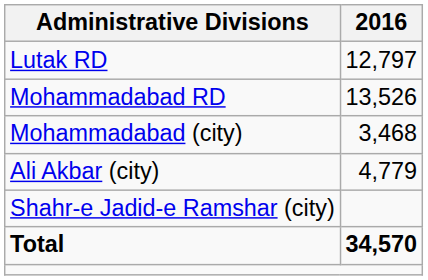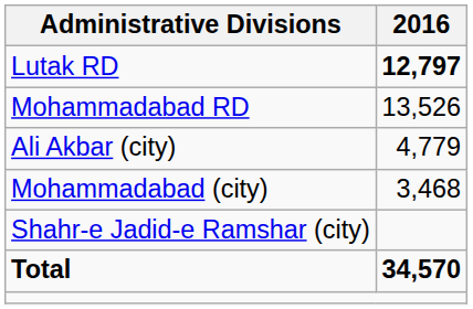Lutak RD | 2016: normal -> bold
rows swapped: Ali Akbar (city) <-> Mohammadabad (city)
